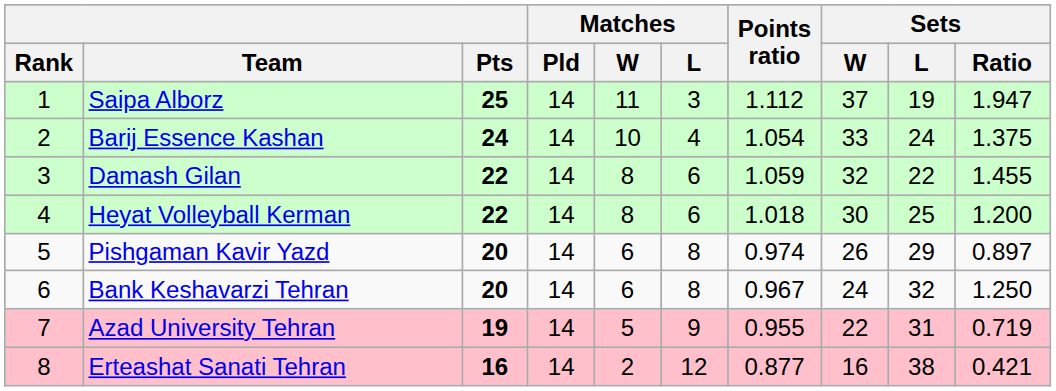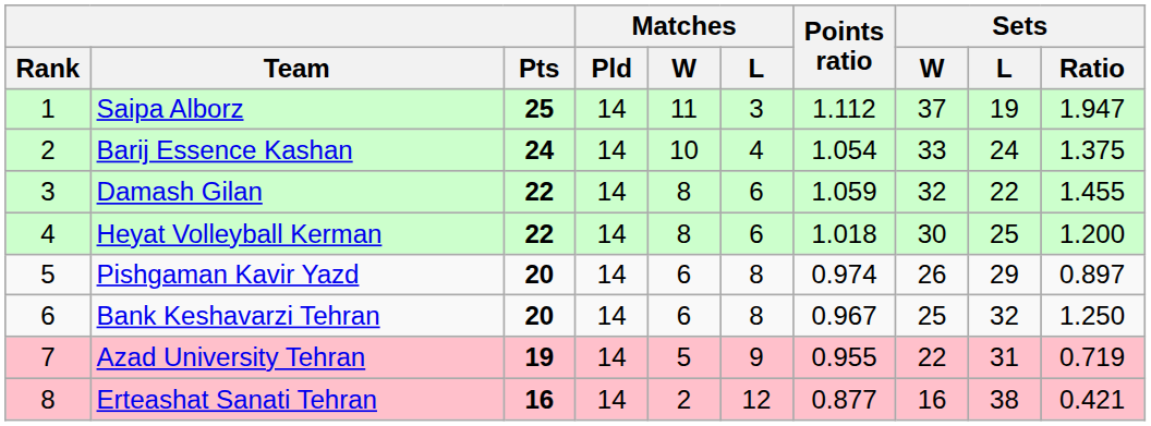Bank Keshavarzi Tehran | Sets / W: 24 -> 25
